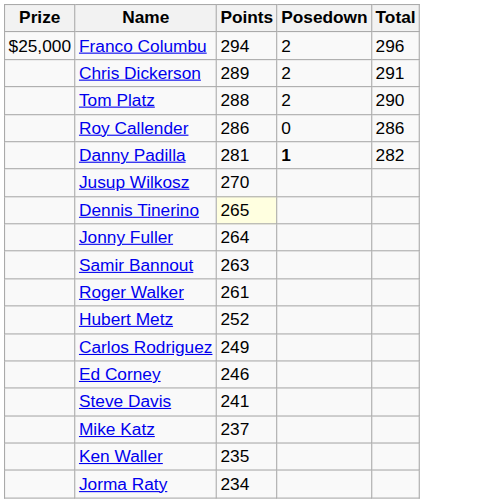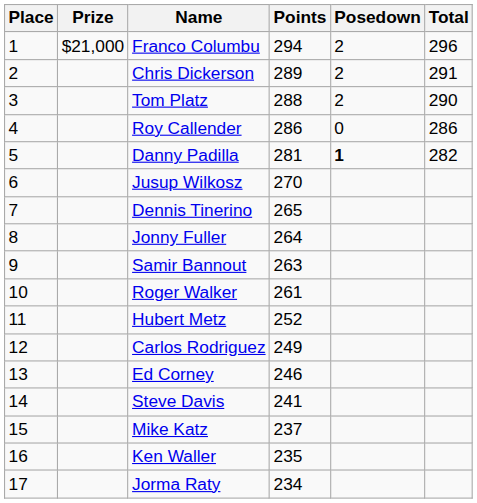+ column: Place | 1 | 2 | 3 | 4 | 5 | 6 | 7 | 8 | 9 | 10 | 11 | 12 | 13 | 14 | 15 | 16 | 17
Franco Columbu | Prize: $25,000 -> $21,000
Dennis Tinerino | Points: lightyellow background -> no background
